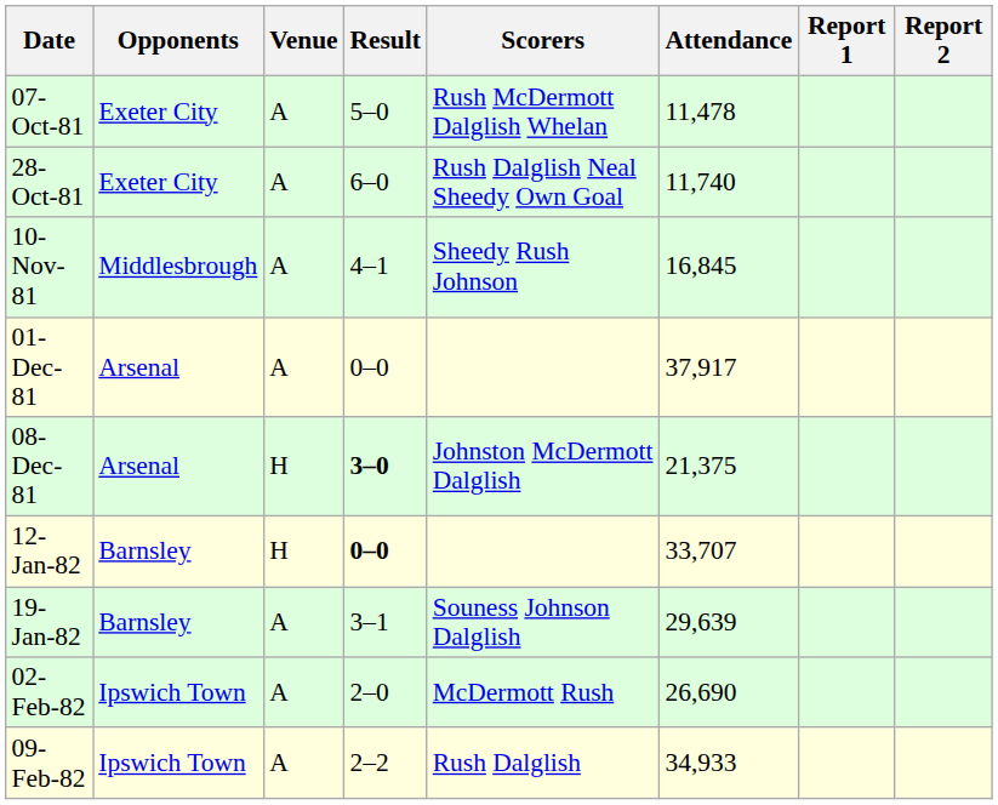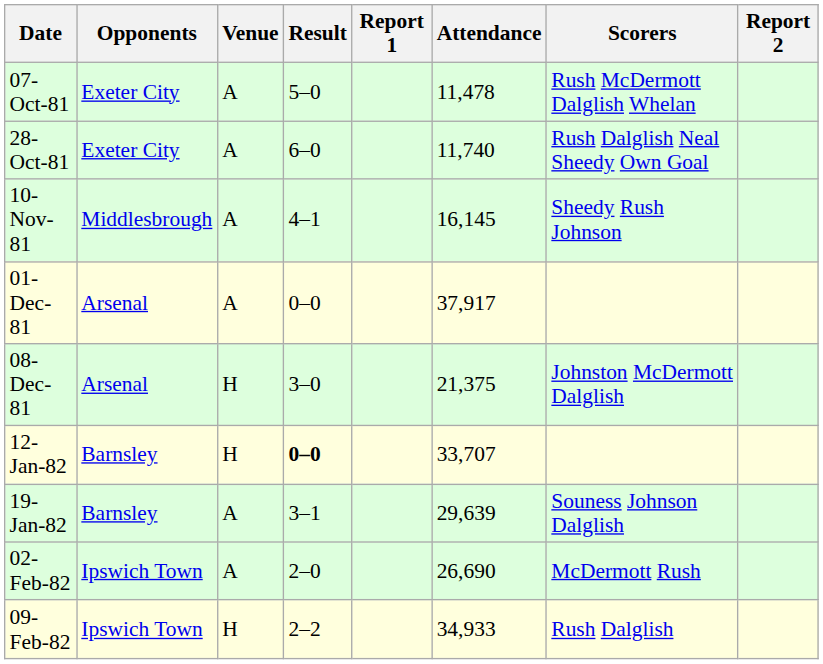columns swapped: Scorers <-> Report 1
10-Nov-81 | Attendance: 16,845 -> 16,145
08-Dec-81 | Result: bold -> normal
09-Feb-82 | Venue: A -> H
